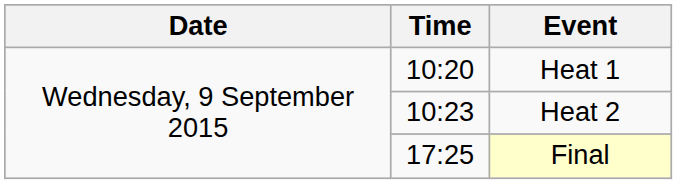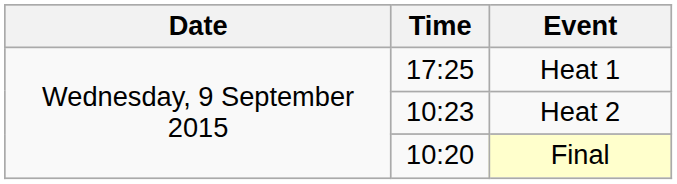Heat 1 | Time: 10:20 -> 17:25
Final | Time: 17:25 -> 10:20
